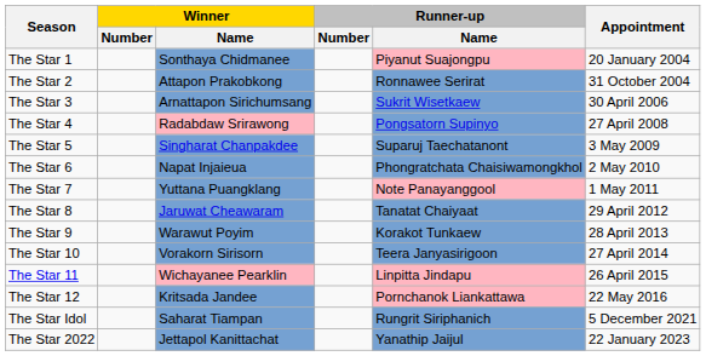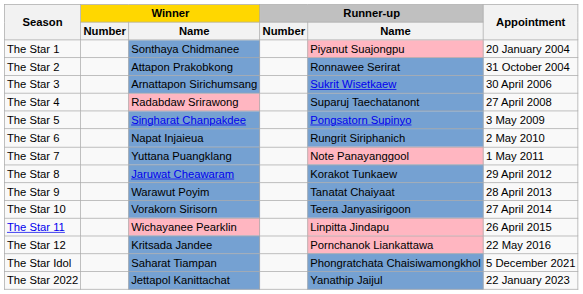The Star 4 | Runner-up / Name: Pongsatorn Supinyo -> Suparuj Taechatanont
The Star 5 | Runner-up / Name: Suparuj Taechatanont -> Pongsatorn Supinyo
The Star 6 | Runner-up / Name: Phongratchata Chaisiwamongkhol -> Rungrit Siriphanich
The Star 8 | Runner-up / Name: Tanatat Chaiyaat -> Korakot Tunkaew
The Star 9 | Runner-up / Name: Korakot Tunkaew -> Tanatat Chaiyaat
The Star Idol | Runner-up / Name: Rungrit Siriphanich -> Phongratchata Chaisiwamongkhol
